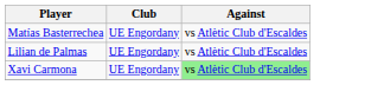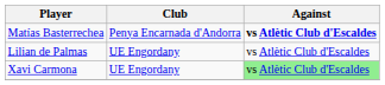Matías Basterrechea | Club: UE Engordany -> Penya Encarnada d'Andorra
Matías Basterrechea | Against: normal -> bold
